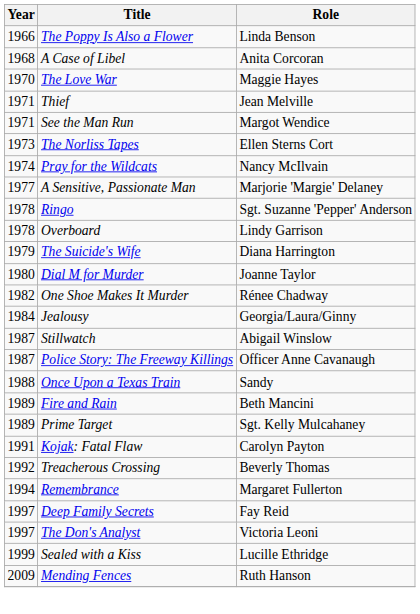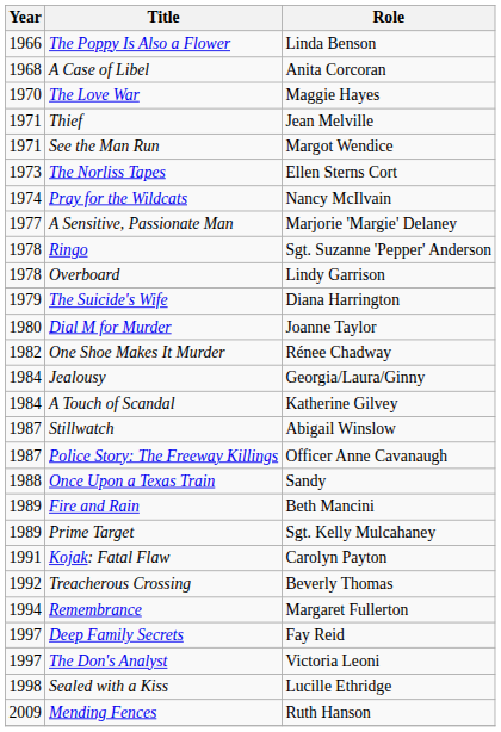+ row: 1984 | A Touch of Scandal | Katherine Gilvey
Sealed with a Kiss | Year: 1999 -> 1998
